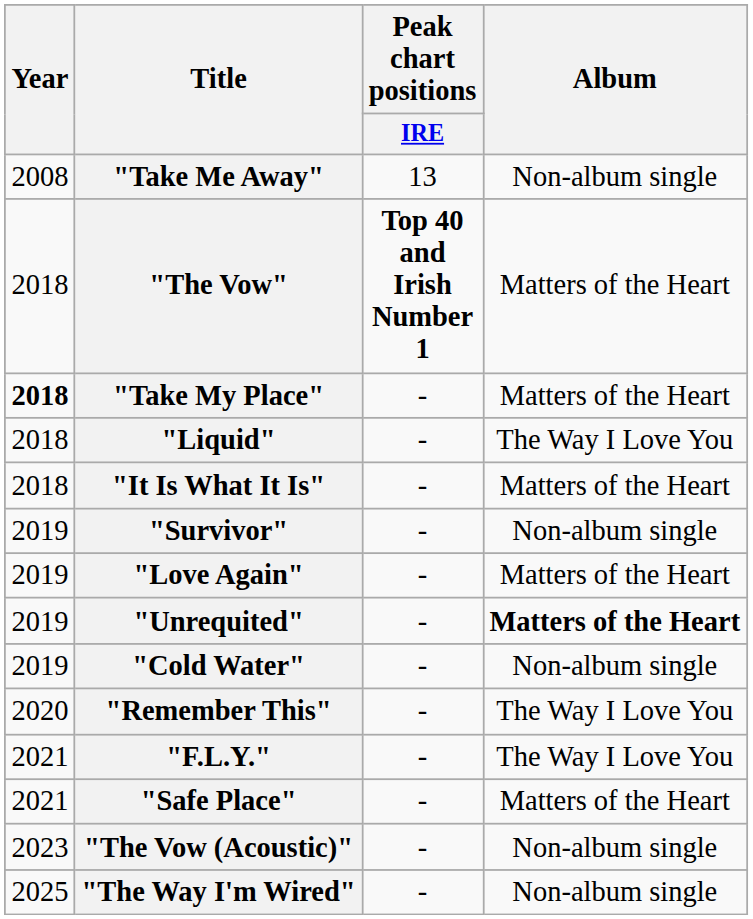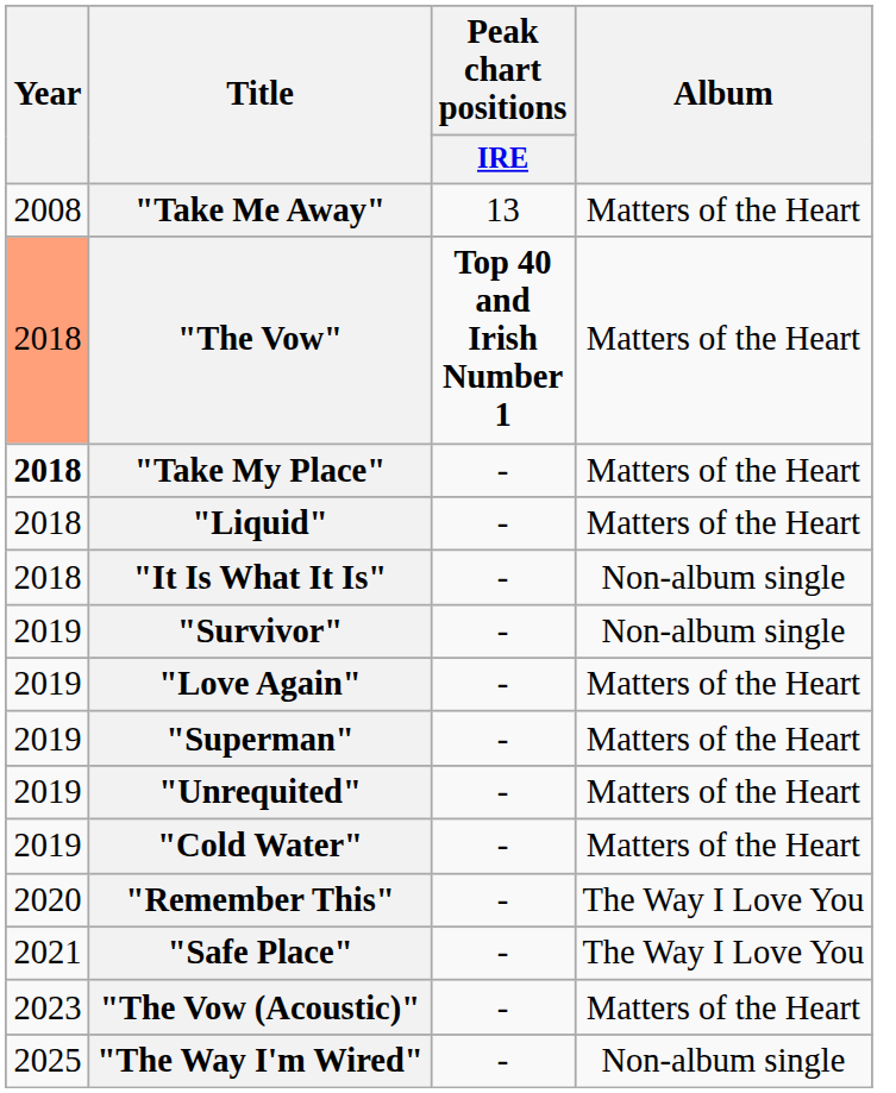"Take Me Away" | Album: Non-album single -> Matters of the Heart
"The Vow" | Year: no background -> lightsalmon background
"Liquid" | Album: The Way I Love You -> Matters of the Heart
"It Is What It Is" | Album: Matters of the Heart -> Non-album single
+ row: 2019 | "Superman" | - | Matters of the Heart
"Unrequited" | Album: bold -> normal
"Cold Water" | Album: Non-album single -> Matters of the Heart
- row: 2021 | "F.L.Y." | - | The Way I Love You
"Safe Place" | Album: Matters of the Heart -> The Way I Love You
"The Vow (Acoustic)" | Album: Non-album single -> Matters of the Heart
